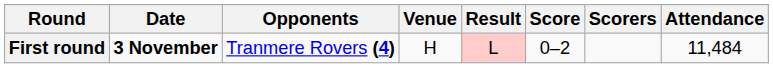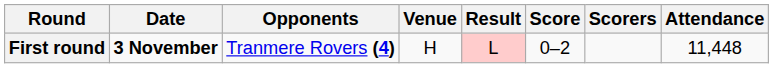First round | Attendance: 11,484 -> 11,448
